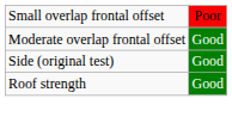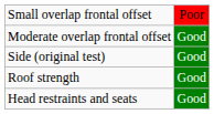+ row: Head restraints and seats | Good
